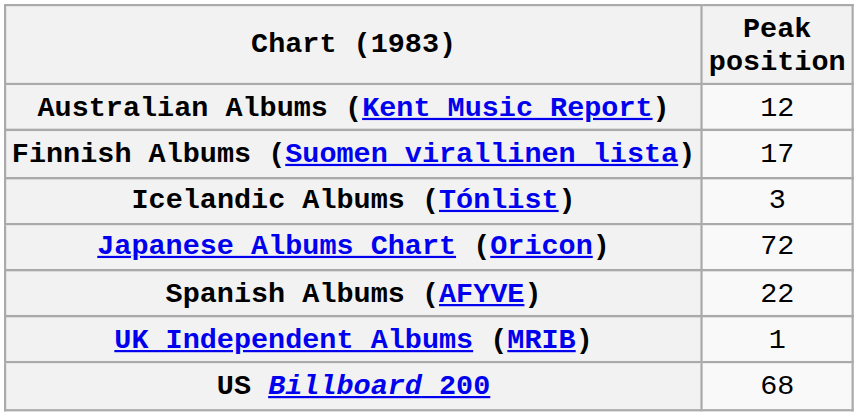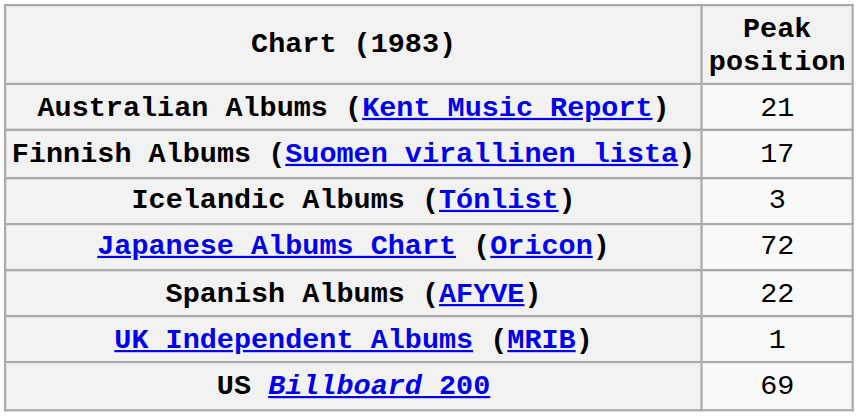Australian Albums (Kent Music Report) | Peak position: 12 -> 21
US Billboard 200 | Peak position: 68 -> 69
